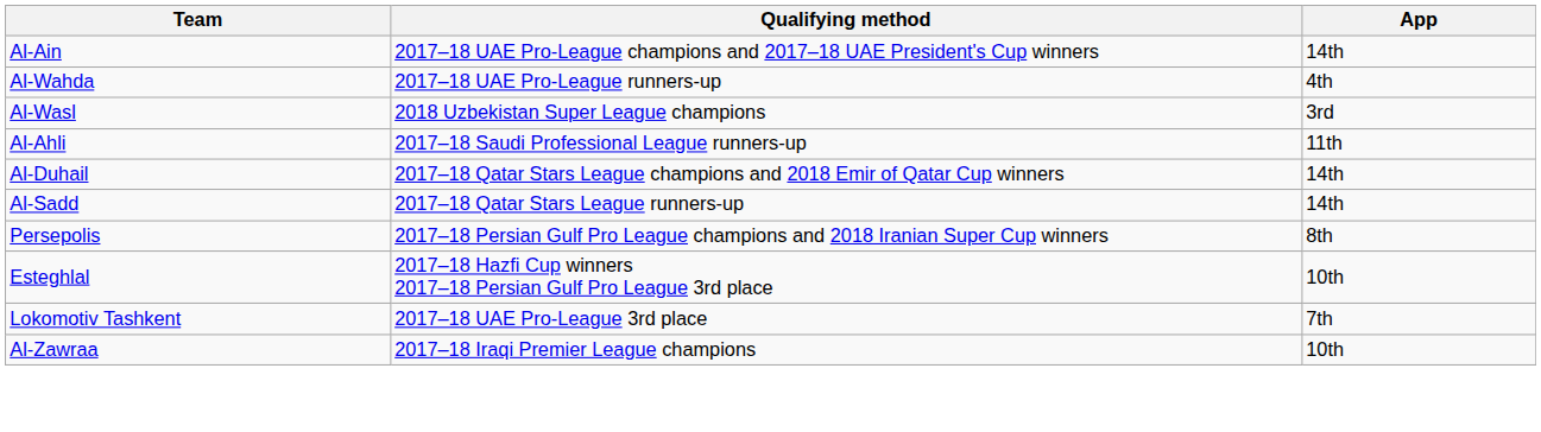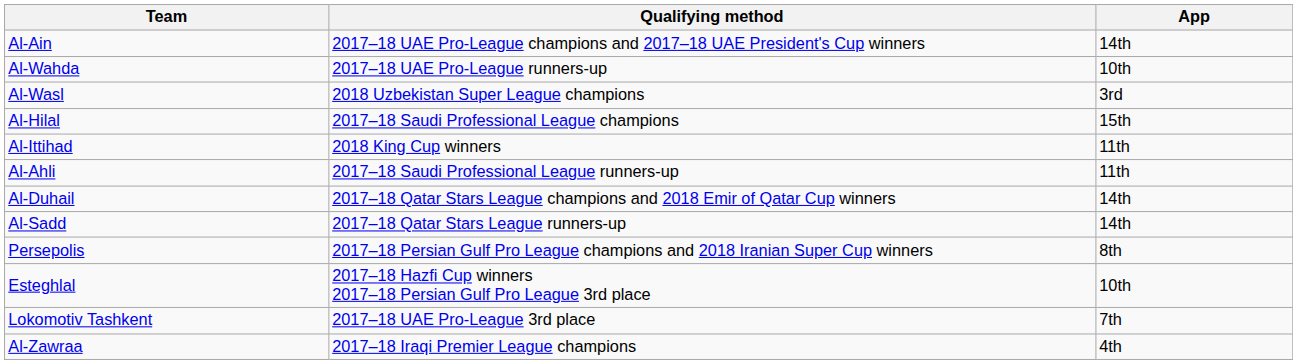Al-Wahda | App: 4th -> 10th
+ row: Al-Hilal | 2017–18 Saudi Professional League champions | 15th
+ row: Al-Ittihad | 2018 King Cup winners | 11th
Al-Zawraa | App: 10th -> 4th
